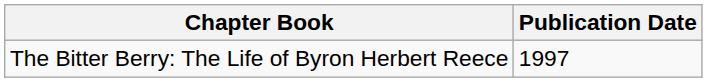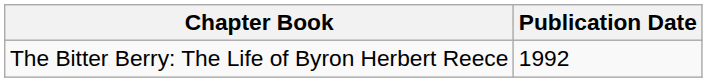The Bitter Berry: The Life of Byron Herbert Reece | Publication Date: 1997 -> 1992
